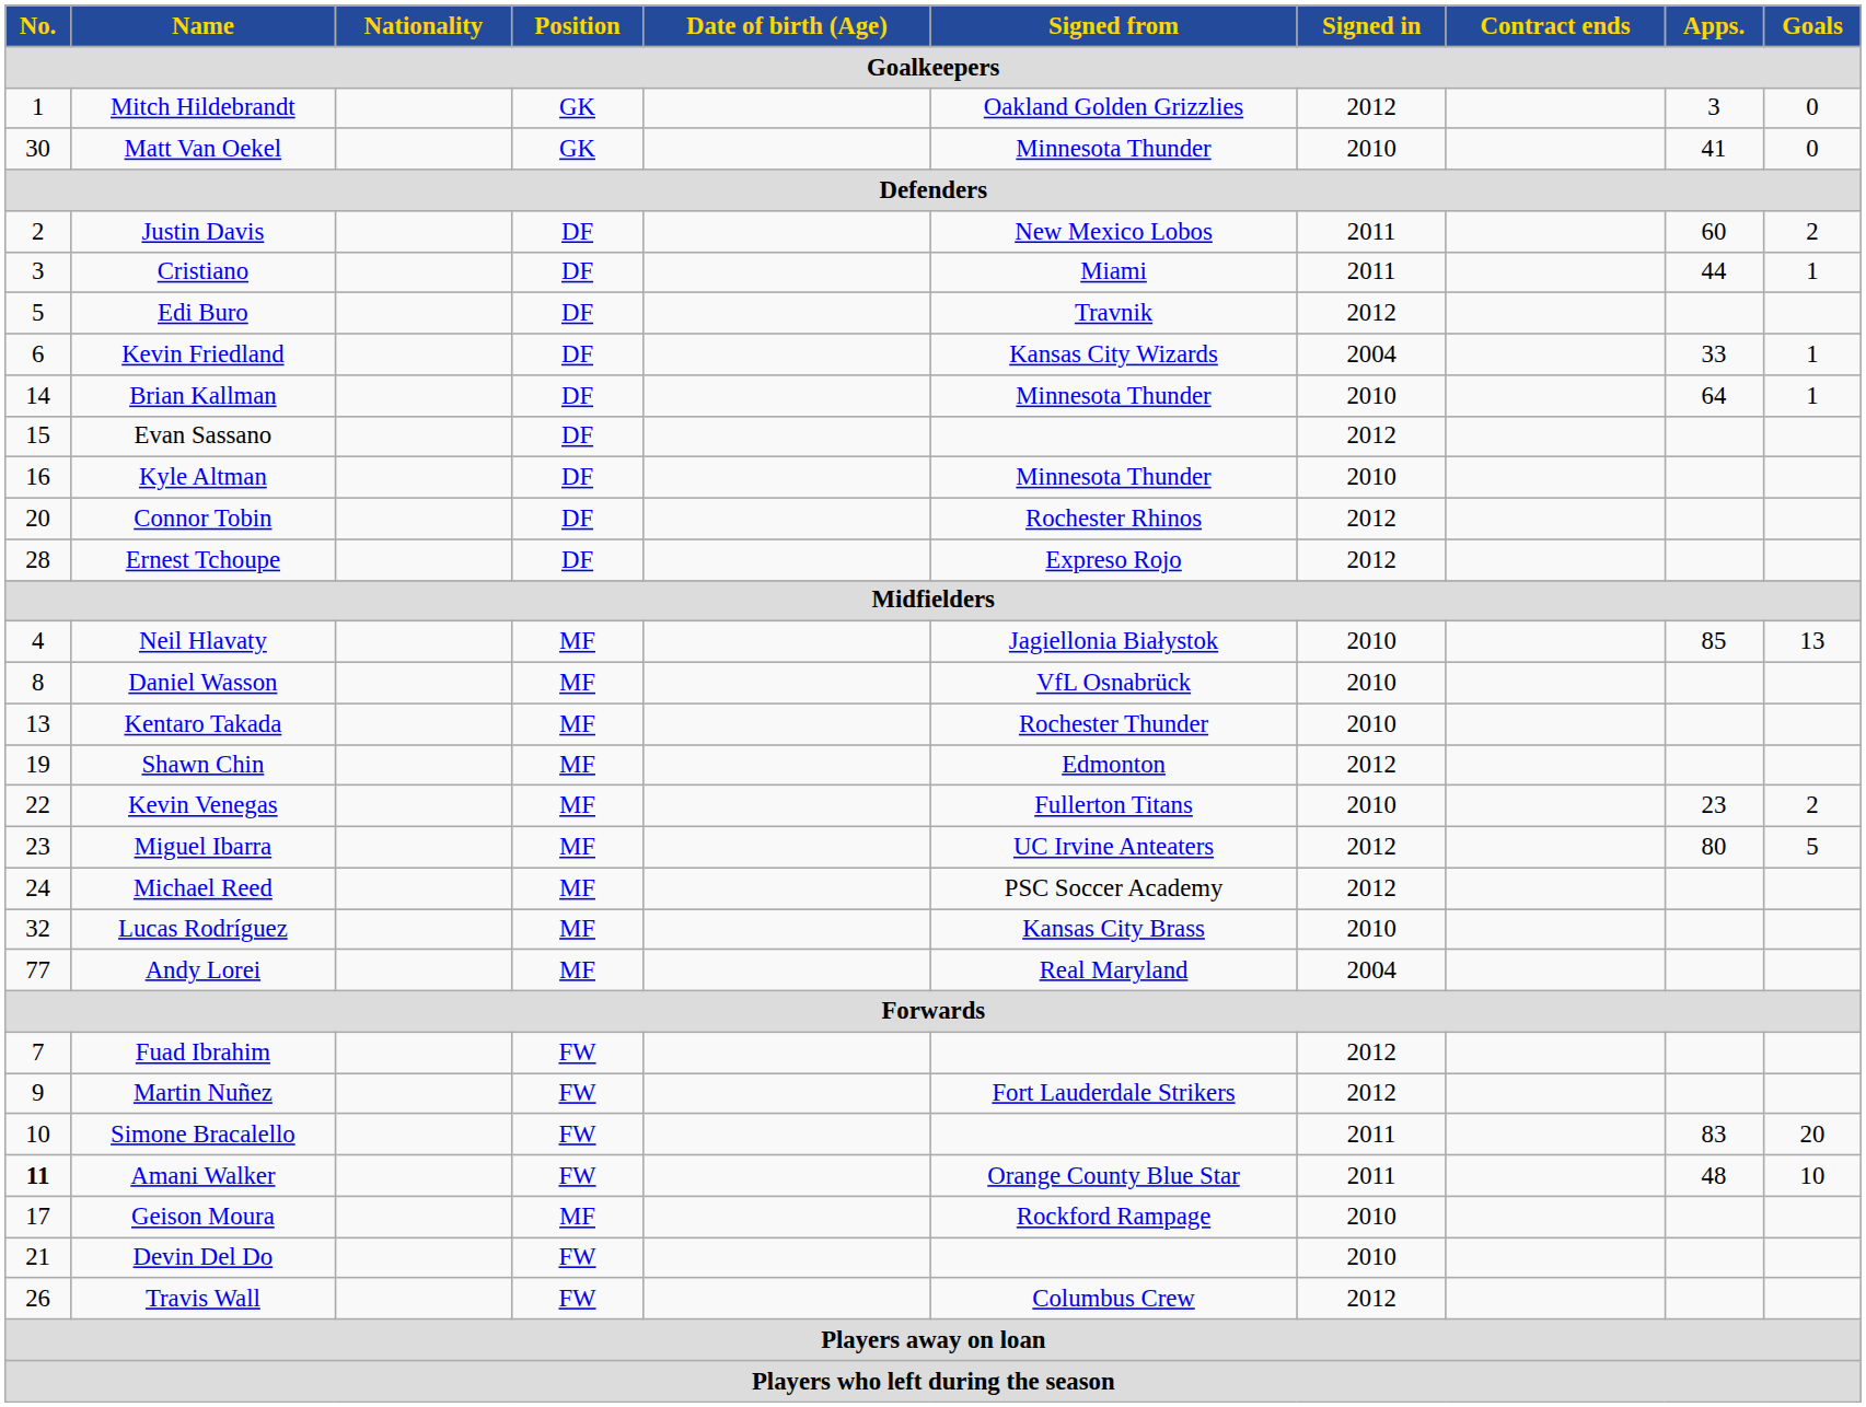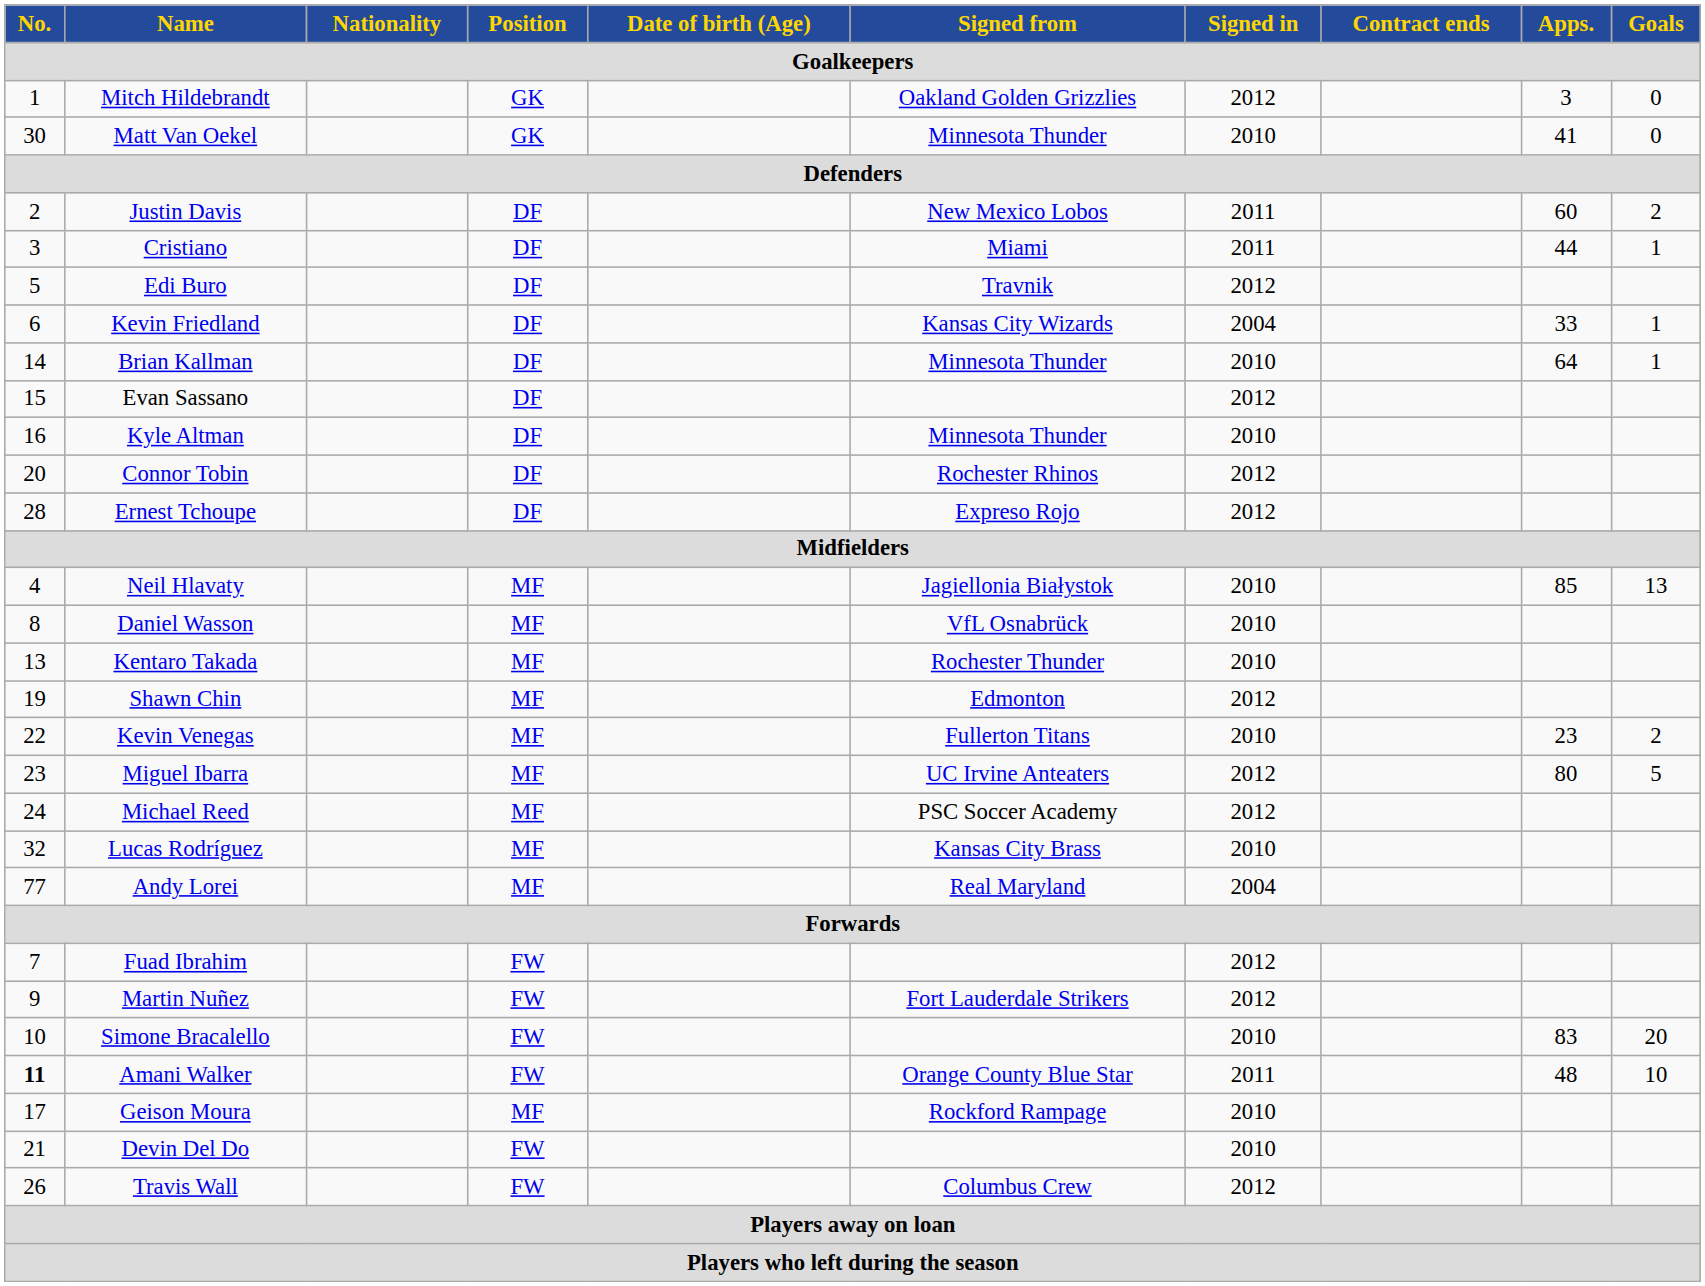Simone Bracalello | Signed in: 2011 -> 2010
